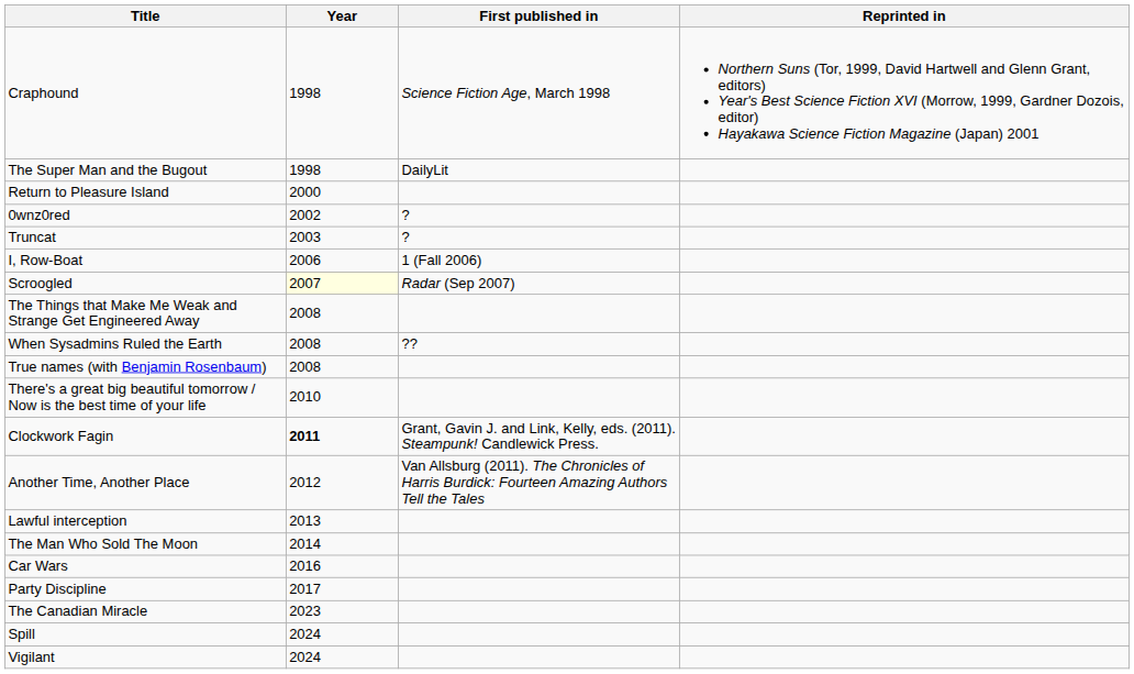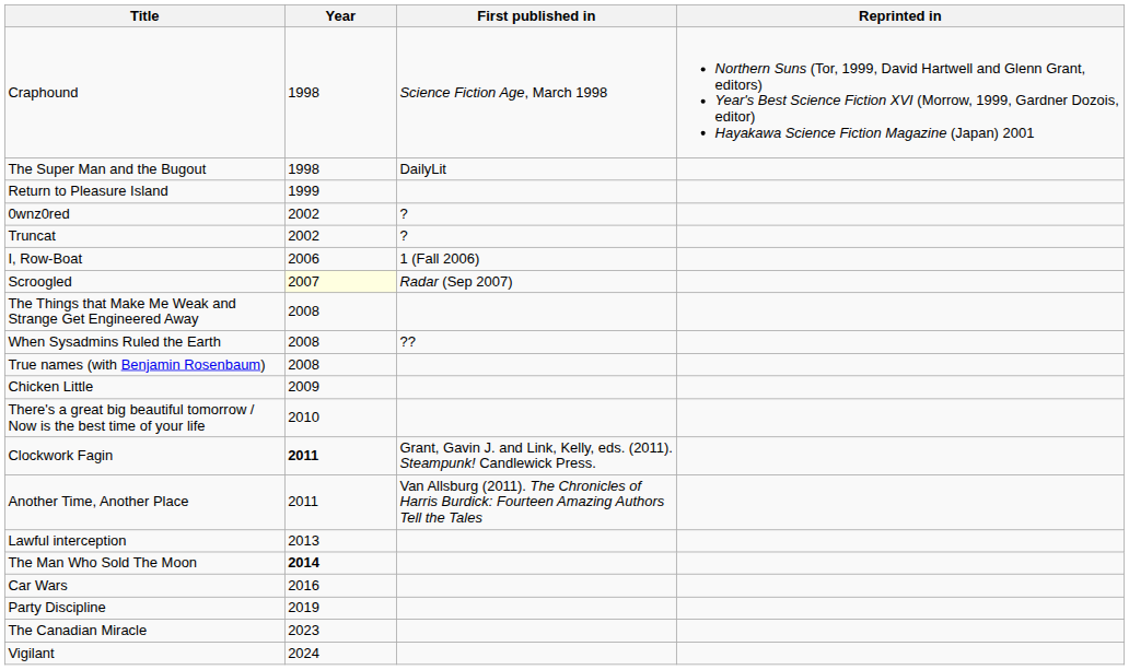Return to Pleasure Island | Year: 2000 -> 1999
Truncat | Year: 2003 -> 2002
+ row: Chicken Little | 2009
Another Time, Another Place | Year: 2012 -> 2011
The Man Who Sold The Moon | Year: normal -> bold
Party Discipline | Year: 2017 -> 2019
- row: Spill | 2024
